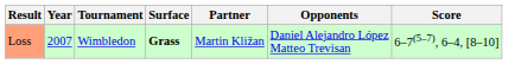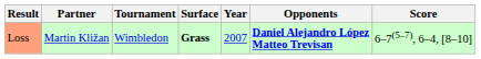columns swapped: Year <-> Partner
Loss | Opponents: normal -> bold
